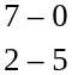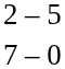rows swapped: 2 – 5 <-> 7 – 0
